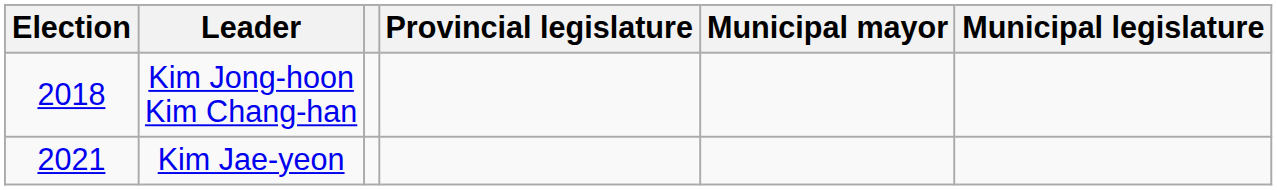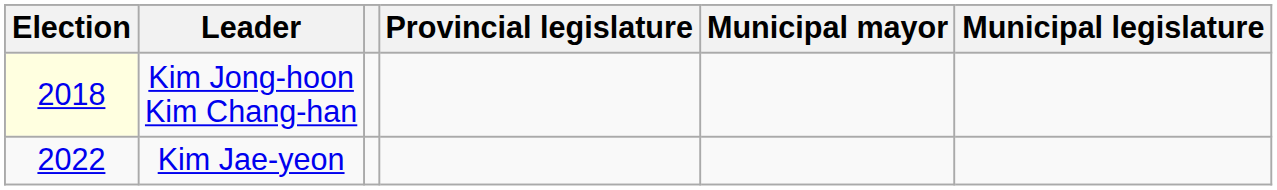Kim Jong-hoon Kim Chang-han | Election: no background -> lightyellow background
Kim Jae-yeon | Election: 2021 -> 2022
